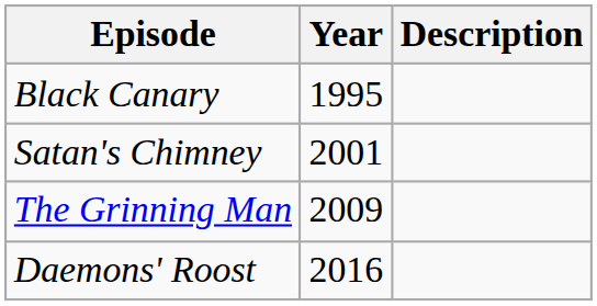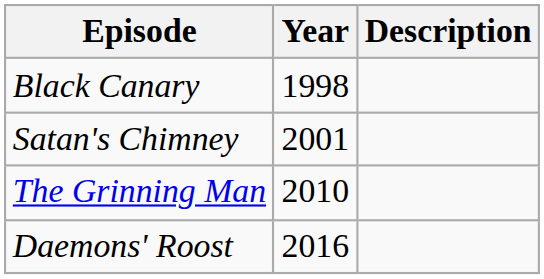Black Canary | Year: 1995 -> 1998
The Grinning Man | Year: 2009 -> 2010
